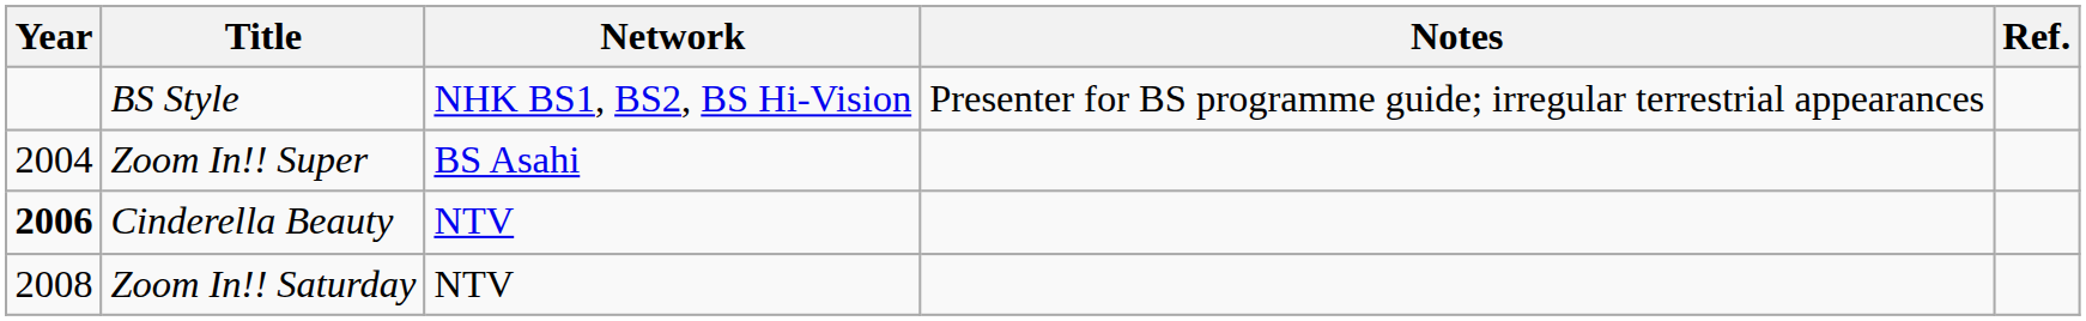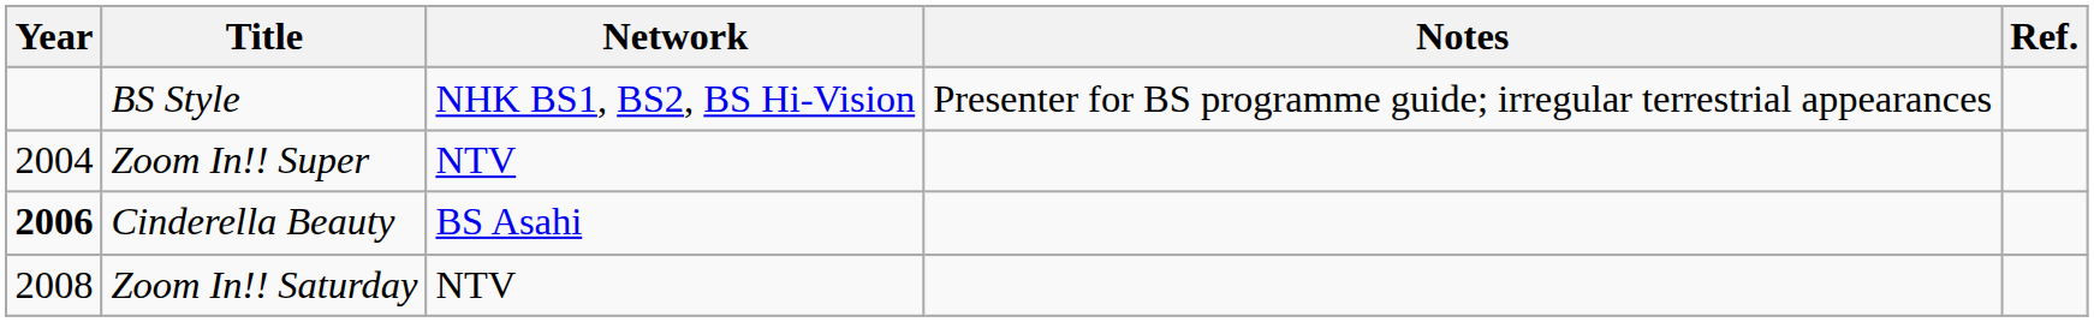Zoom In!! Super | Network: BS Asahi -> NTV
Cinderella Beauty | Network: NTV -> BS Asahi
